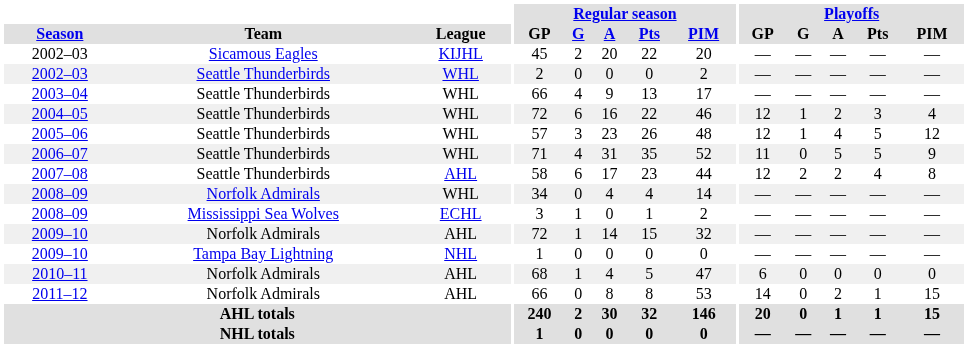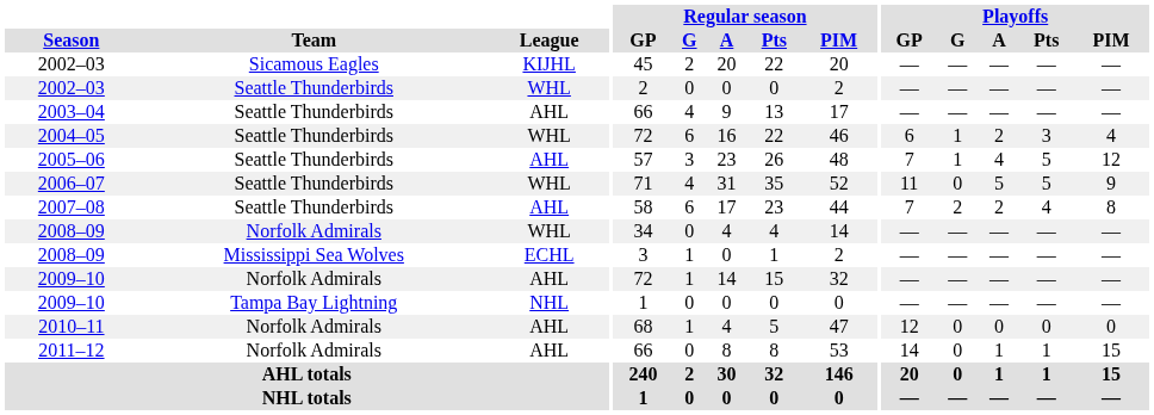2003–04 | League: WHL -> AHL
2004–05 | Playoffs / GP: 12 -> 6
2005–06 | League: WHL -> AHL
2005–06 | Playoffs / GP: 12 -> 7
2007–08 | Playoffs / GP: 12 -> 7
2010–11 | Playoffs / GP: 6 -> 12
2011–12 | Playoffs / A: 2 -> 1
